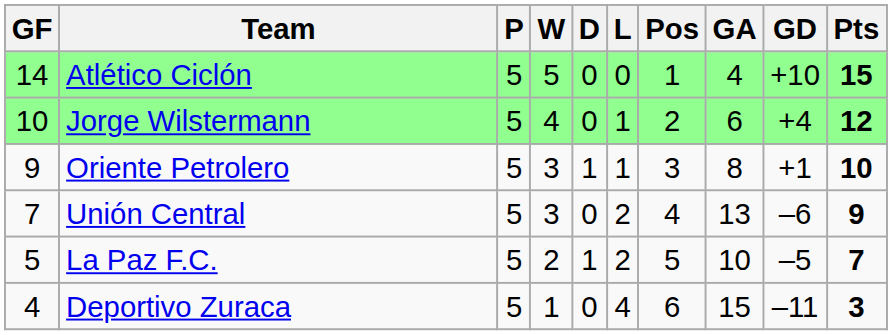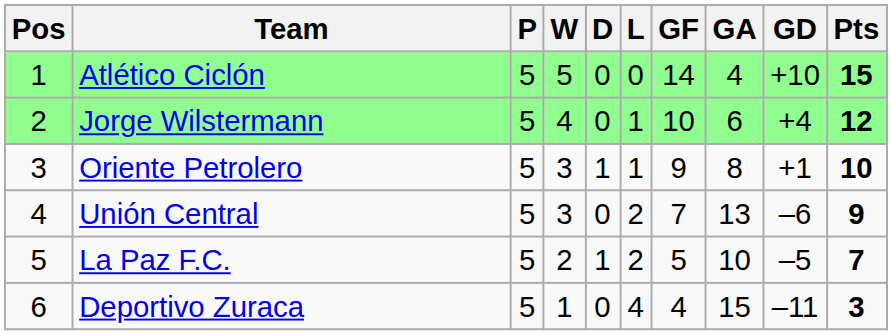columns swapped: Pos <-> GF
